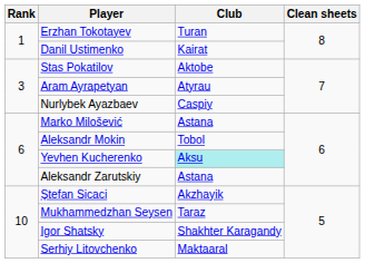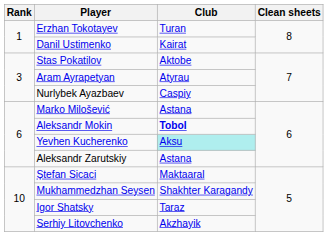Aleksandr Mokin | Club: normal -> bold
Ștefan Sicaci | Club: Akzhayik -> Maktaaral
Mukhammedzhan Seysen | Club: Taraz -> Shakhter Karagandy
Igor Shatsky | Club: Shakhter Karagandy -> Taraz
Serhiy Litovchenko | Club: Maktaaral -> Akzhayik
